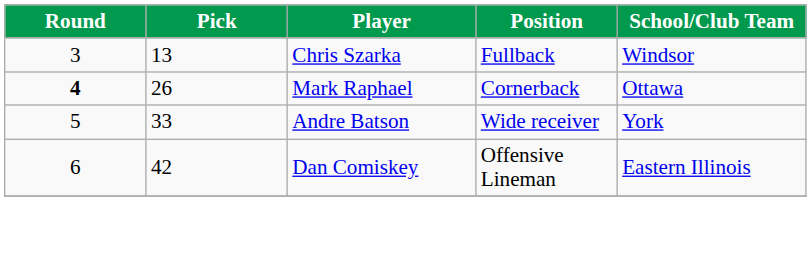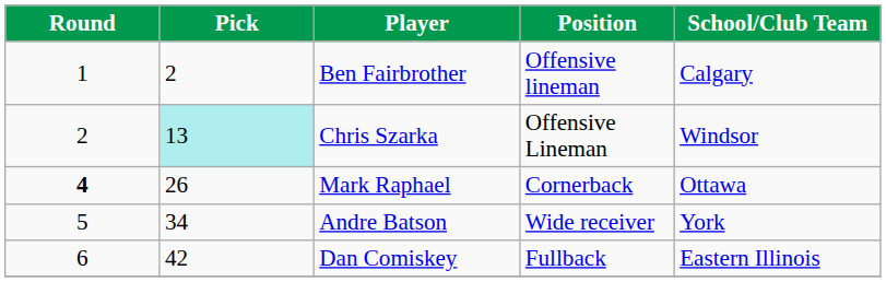+ row: 1 | 2 | Ben Fairbrother | Offensive lineman | Calgary
Chris Szarka | Round: 3 -> 2
Chris Szarka | Pick: no background -> paleturquoise background
Chris Szarka | Position: Fullback -> Offensive Lineman
Andre Batson | Pick: 33 -> 34
Dan Comiskey | Position: Offensive Lineman -> Fullback
